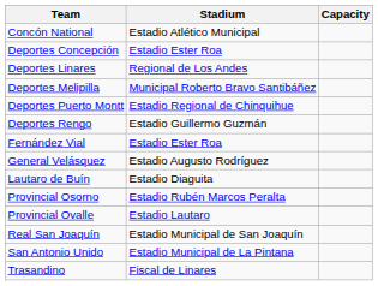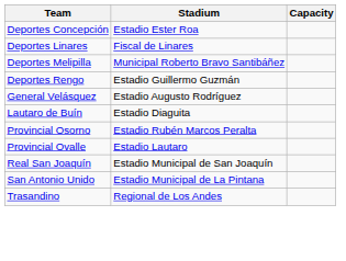- row: Concón National | Estadio Atlético Municipal
Deportes Linares | Stadium: Regional de Los Andes -> Fiscal de Linares
- row: Deportes Puerto Montt | Estadio Regional de Chinquihue
- row: Fernández Vial | Estadio Ester Roa
Trasandino | Stadium: Fiscal de Linares -> Regional de Los Andes
